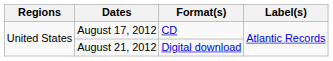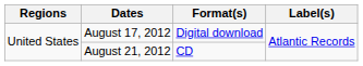August 17, 2012 | Format(s): CD -> Digital download
August 21, 2012 | Format(s): Digital download -> CD
